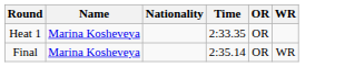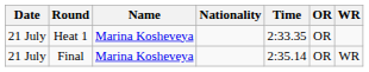+ column: Date | 21 July | 21 July
